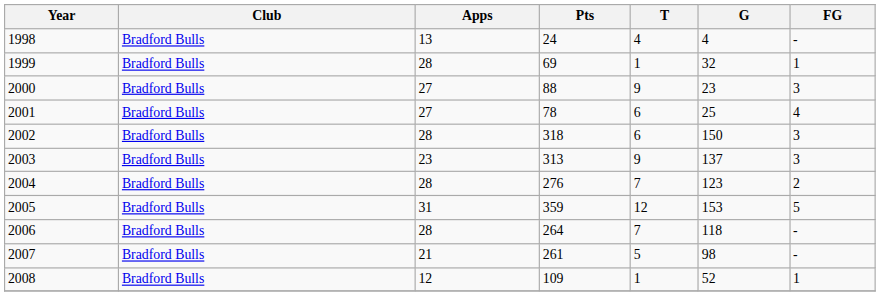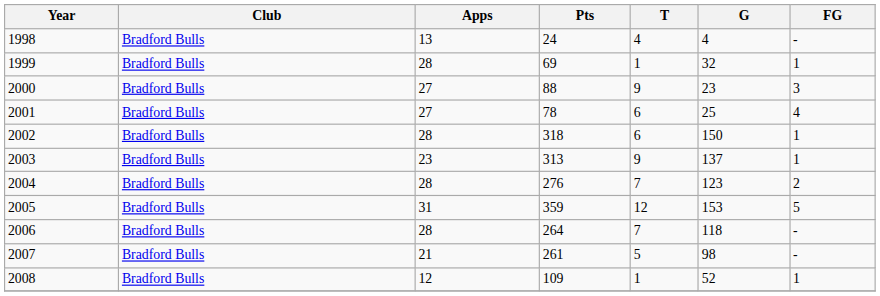2002 | FG: 3 -> 1
2003 | FG: 3 -> 1
